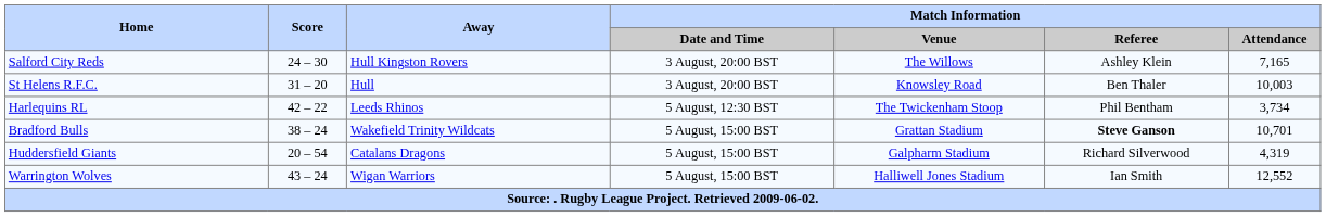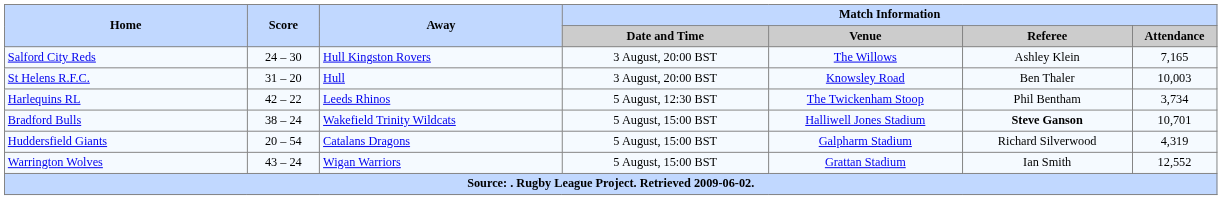Bradford Bulls | Match Information / Venue: Grattan Stadium -> Halliwell Jones Stadium
Warrington Wolves | Match Information / Venue: Halliwell Jones Stadium -> Grattan Stadium
